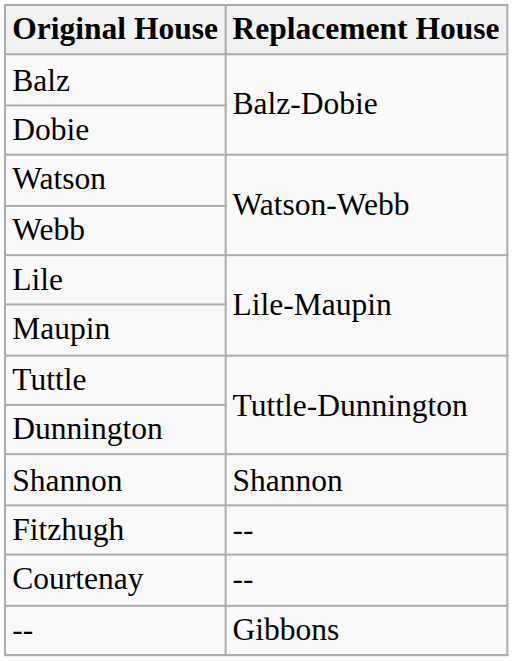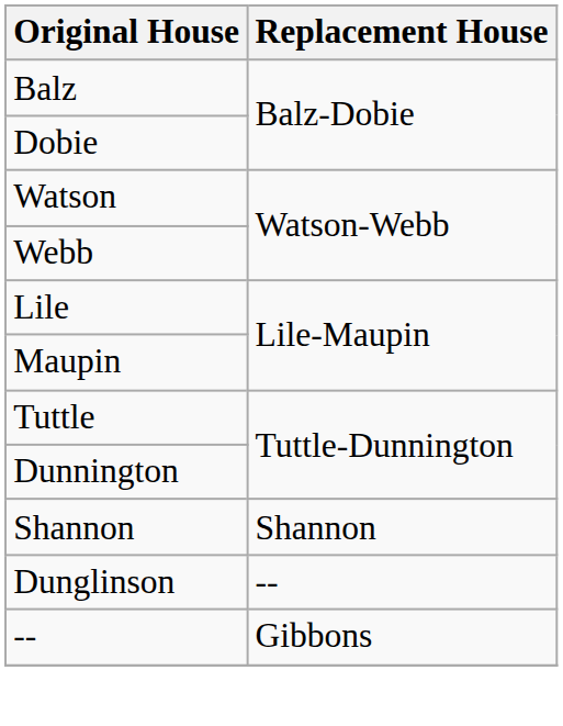- row: Fitzhugh | --
+ row: Dunglinson | --
- row: Courtenay | --
